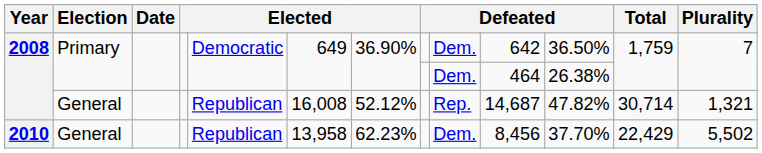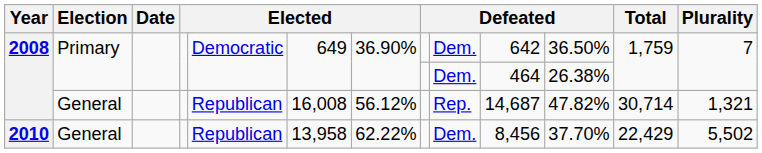2008 / General | column 7: 52.12% -> 56.12%
2010 | column 7: 62.23% -> 62.22%
